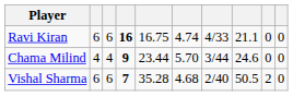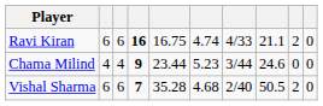Ravi Kiran | column 9: 0 -> 2
Chama Milind | column 6: 5.70 -> 5.23
